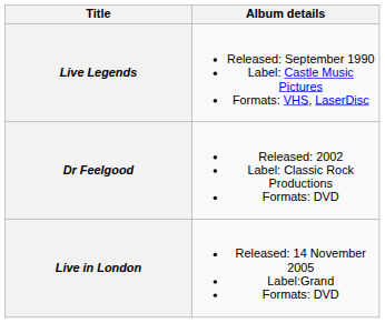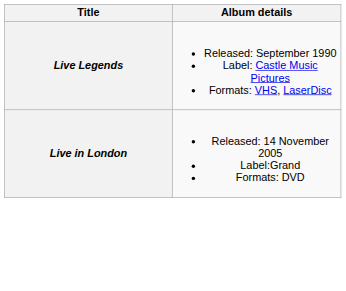- row: Dr Feelgood | Released: 2002 Label: Classic Rock Productions Formats: DVD
